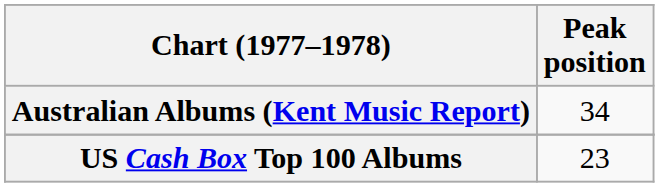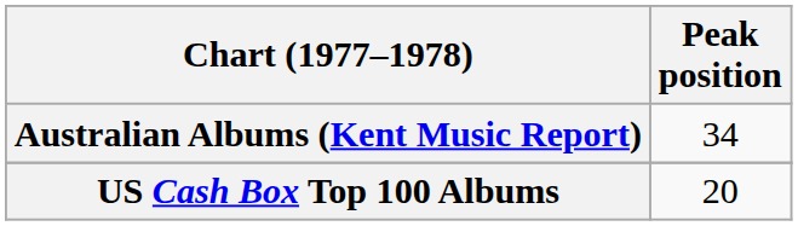US Cash Box Top 100 Albums | Peak position: 23 -> 20
